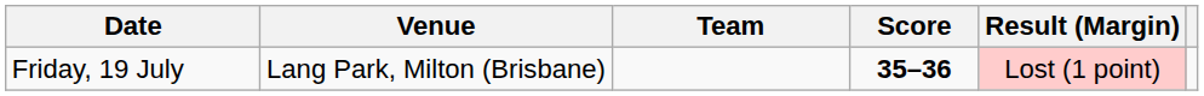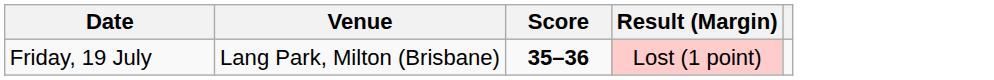- column: Team
